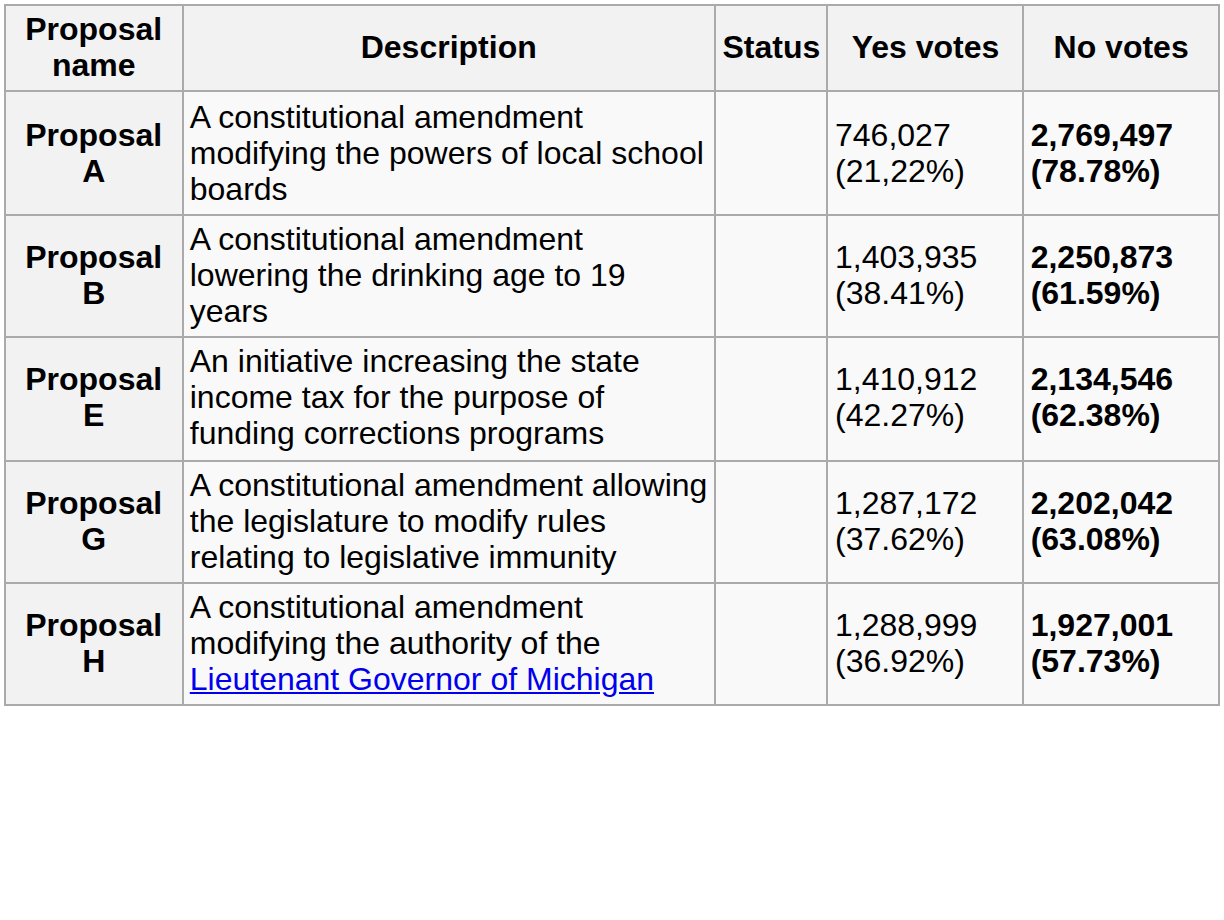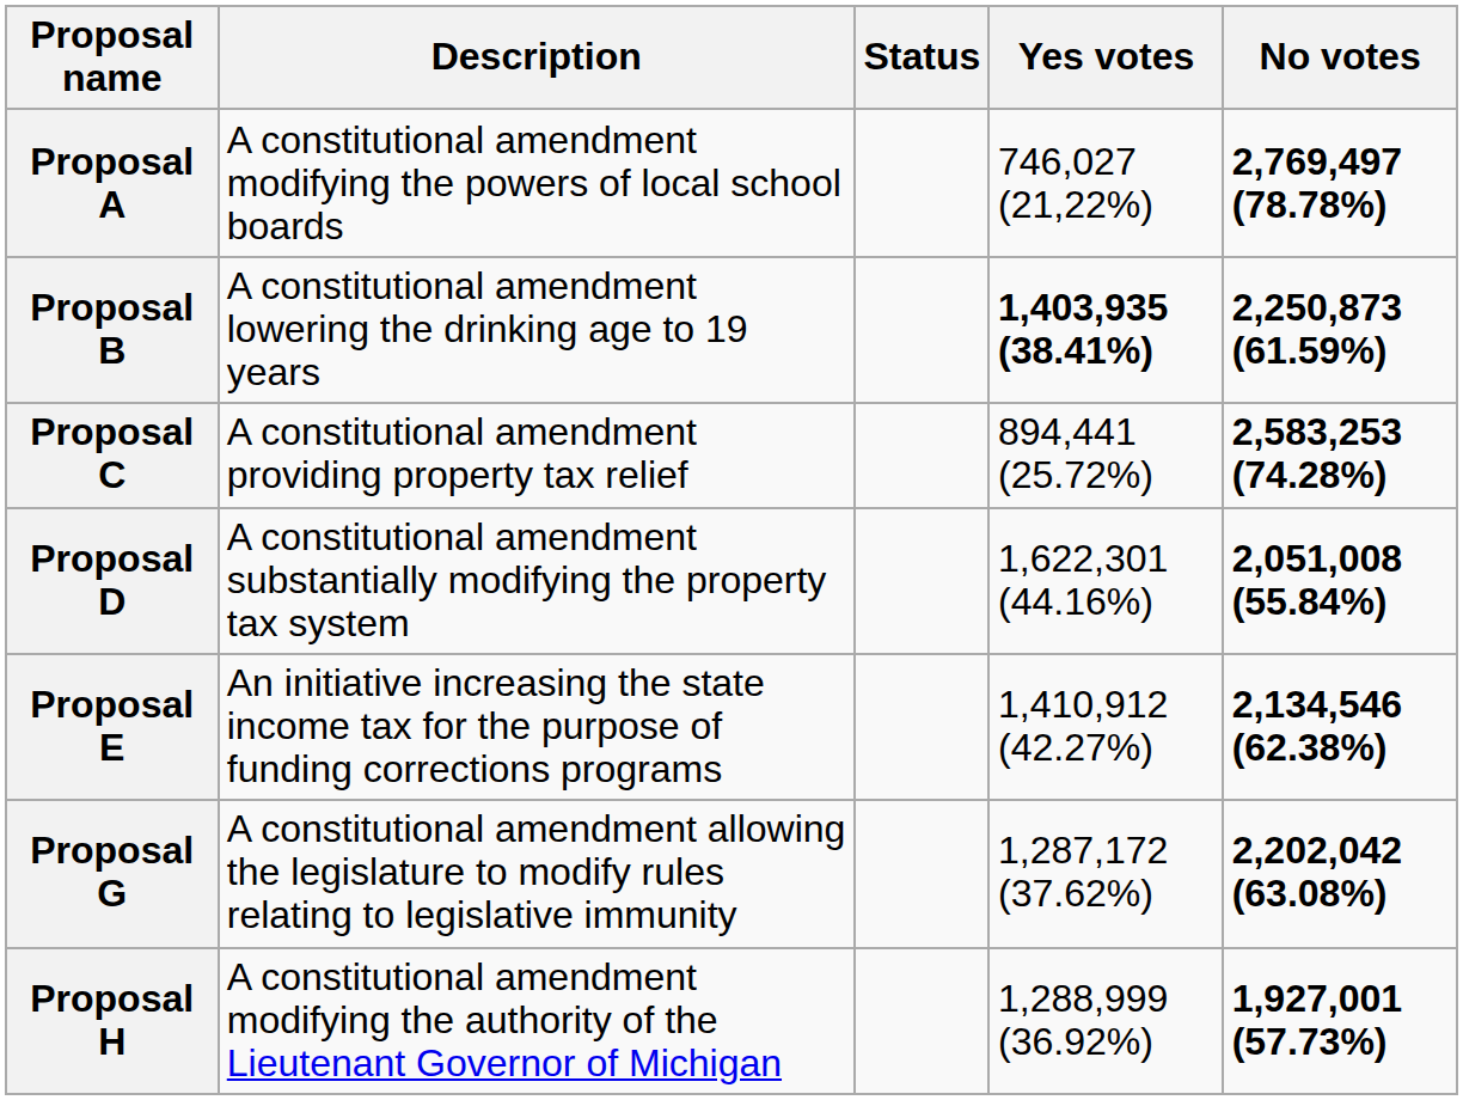Proposal B | Yes votes: normal -> bold
+ row: Proposal C | A constitutional amendment providing property tax relief | 894,441 (25.72%) | 2,583,253 (74.28%)
+ row: Proposal D | A constitutional amendment substantially modifying the property tax system | 1,622,301 (44.16%) | 2,051,008 (55.84%)
